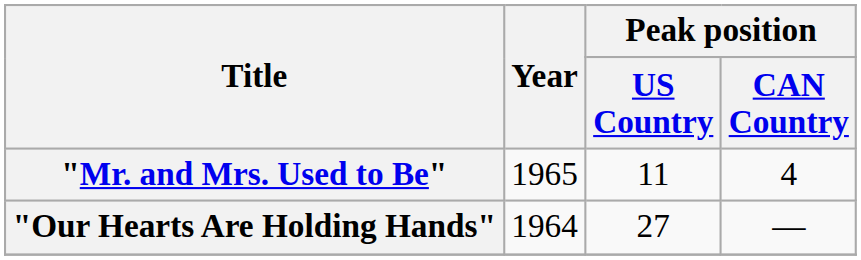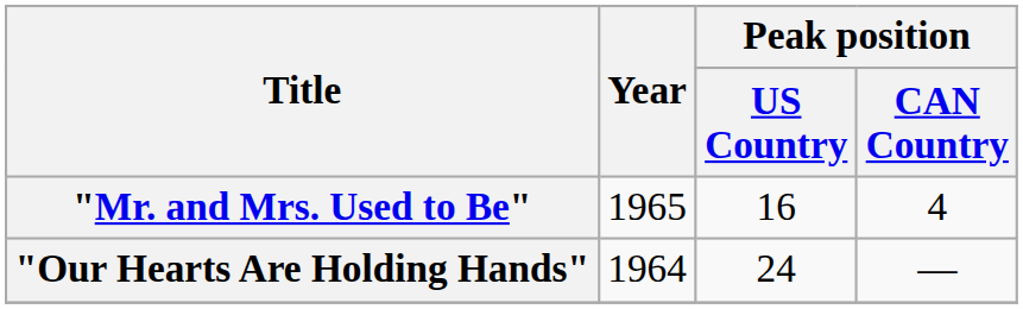"Mr. and Mrs. Used to Be" | Peak position / US Country: 11 -> 16
"Our Hearts Are Holding Hands" | Peak position / US Country: 27 -> 24
